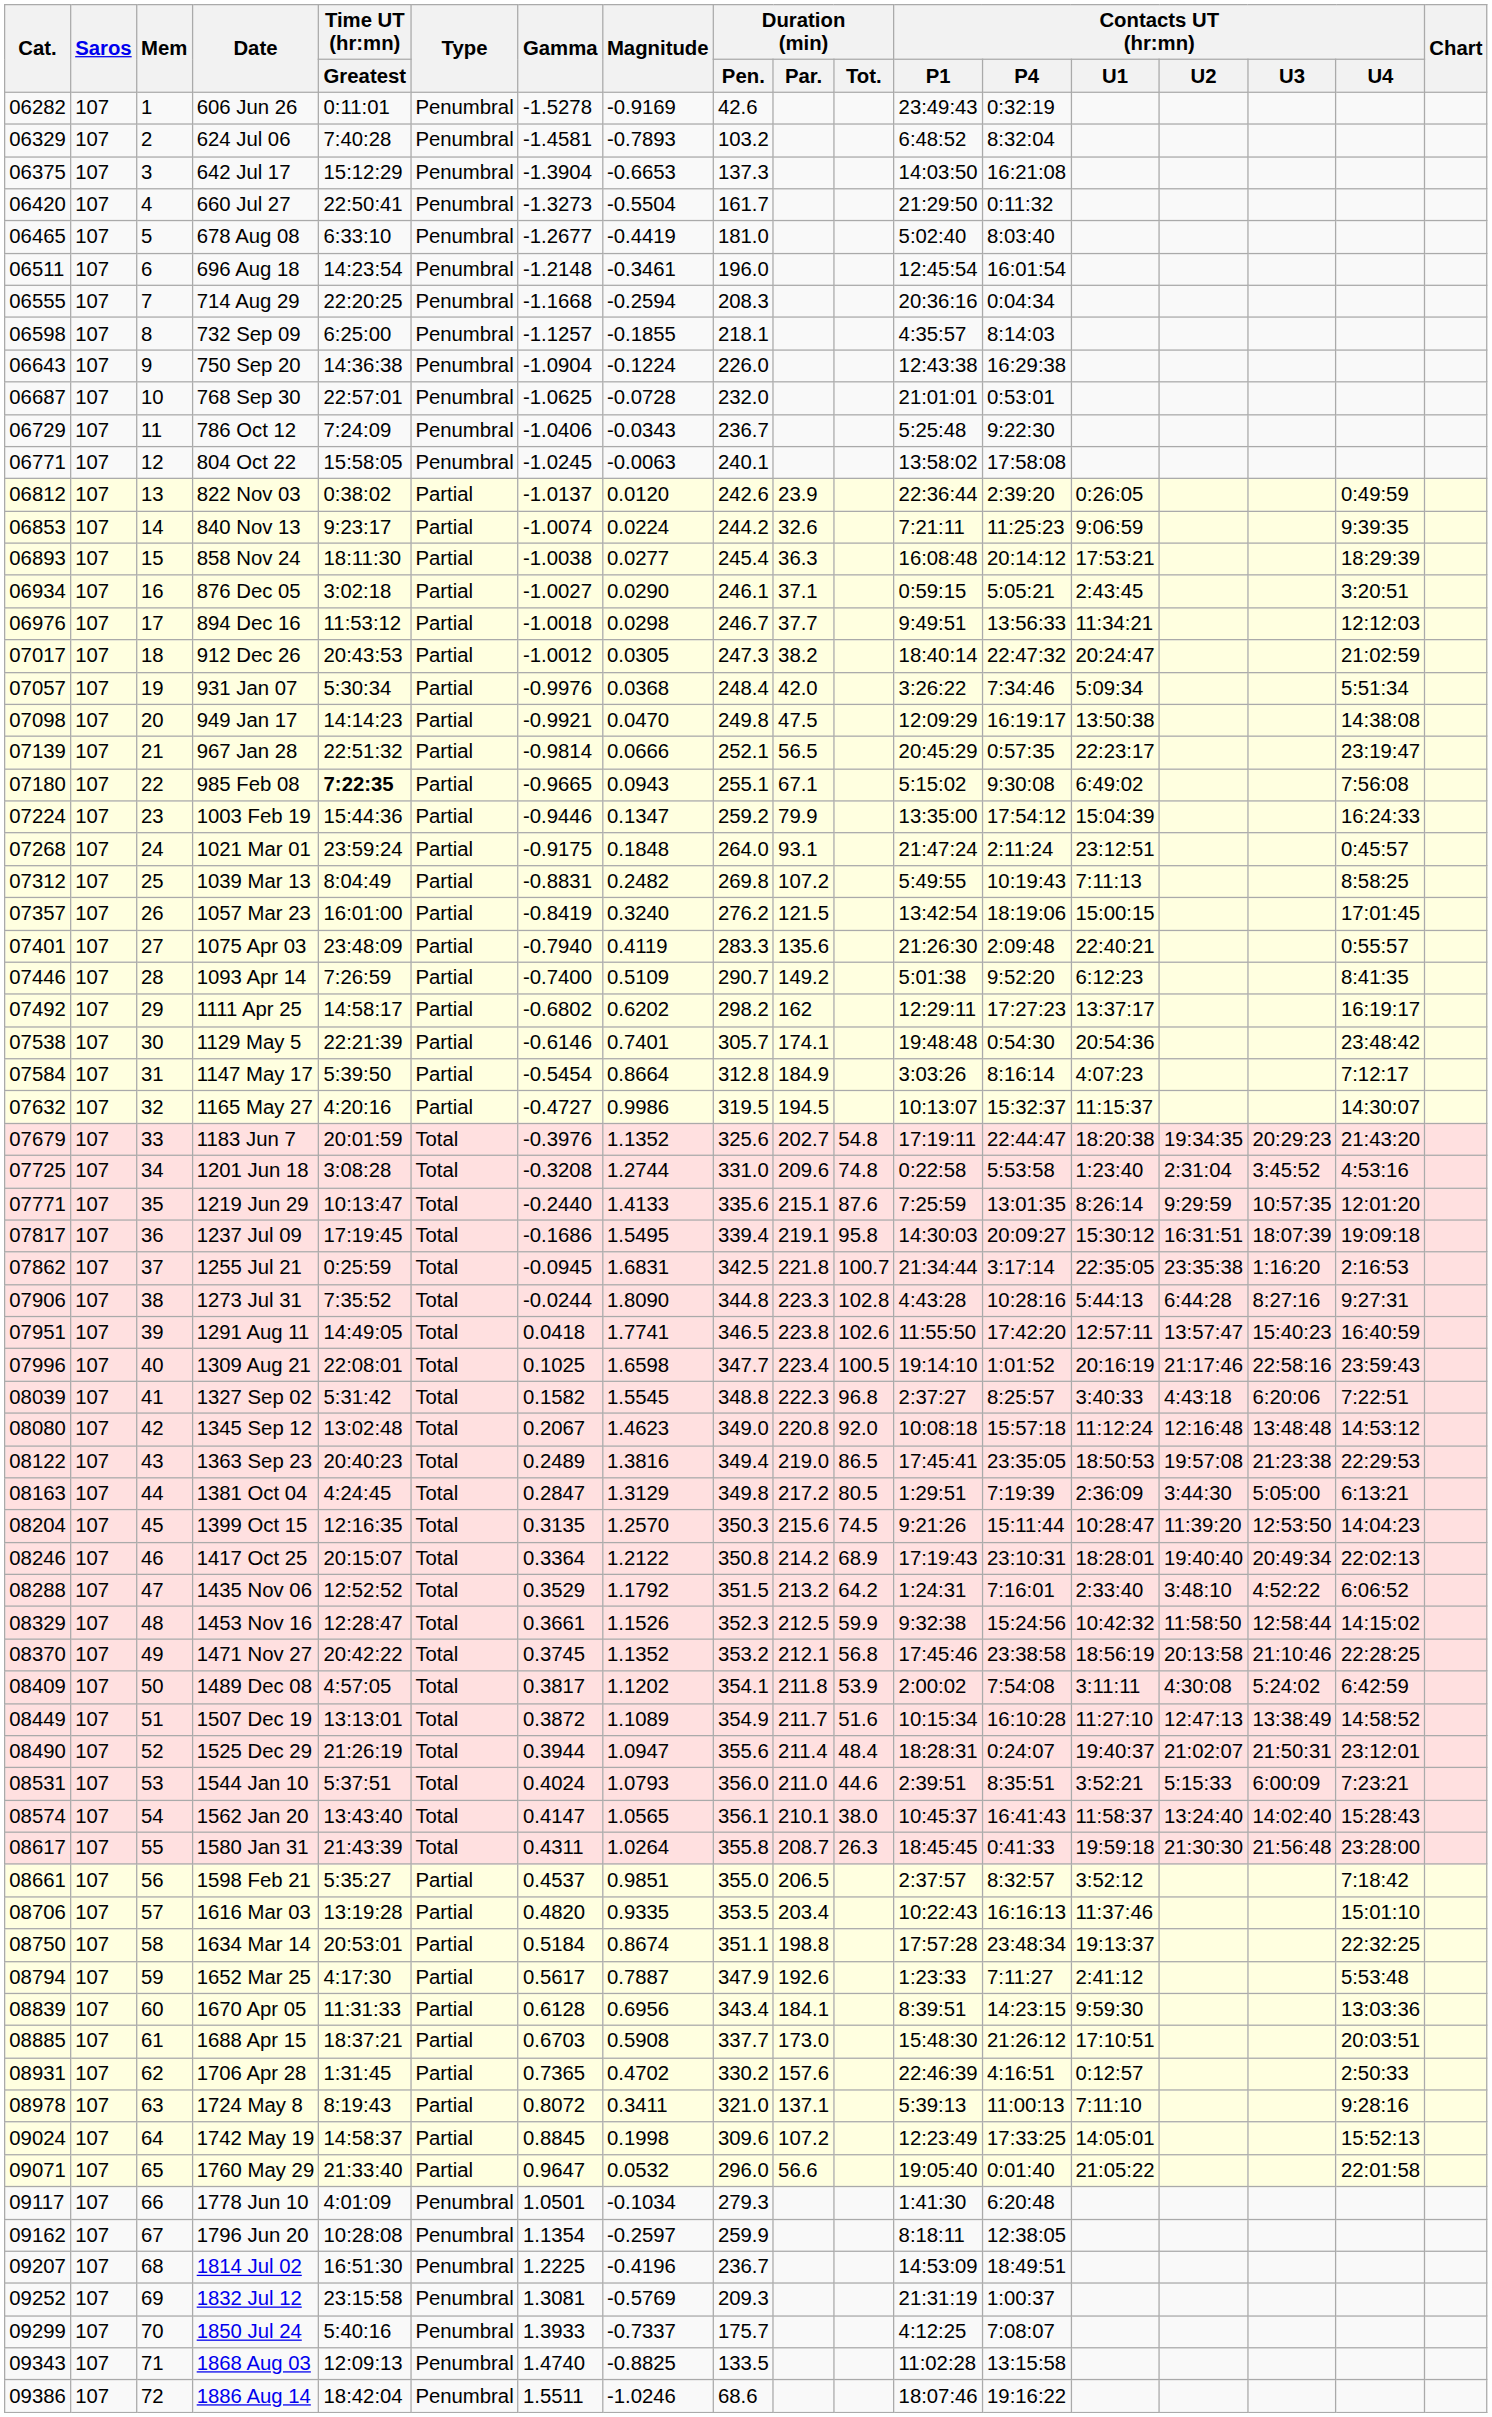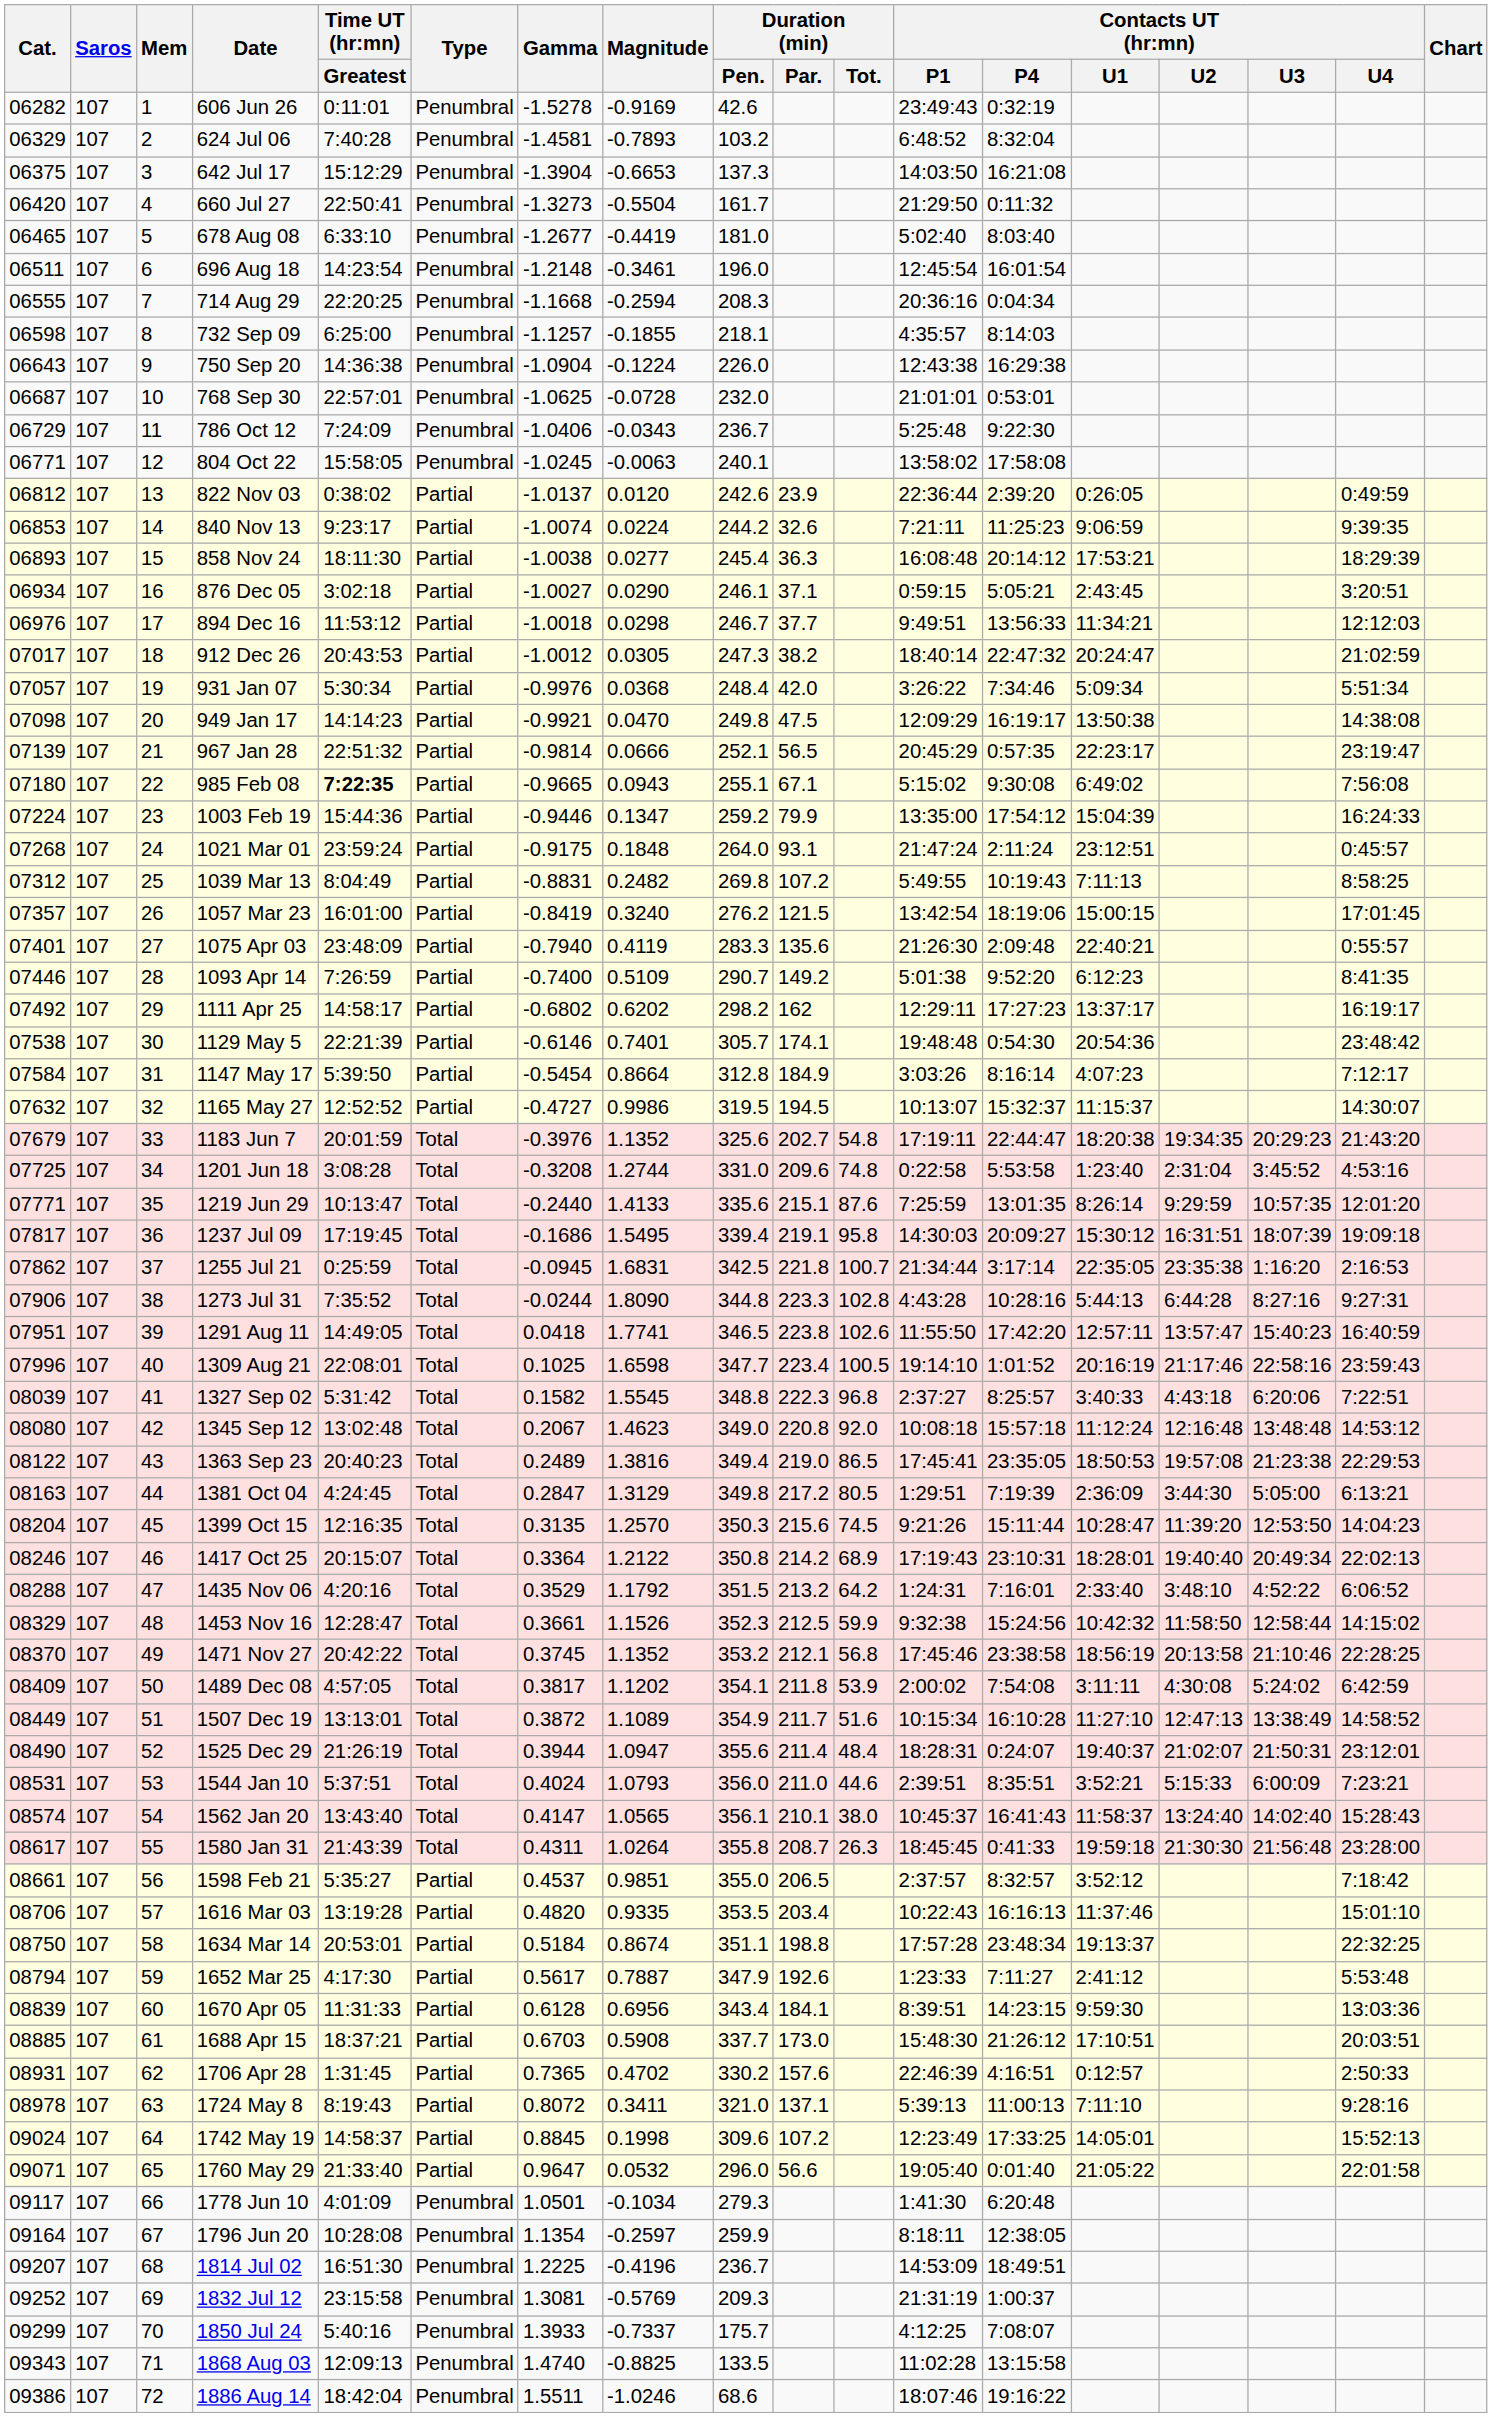1165 May 27 | Time UT (hr:mn) / Greatest: 4:20:16 -> 12:52:52
1435 Nov 06 | Time UT (hr:mn) / Greatest: 12:52:52 -> 4:20:16
1796 Jun 20 | Cat.: 09162 -> 09164
